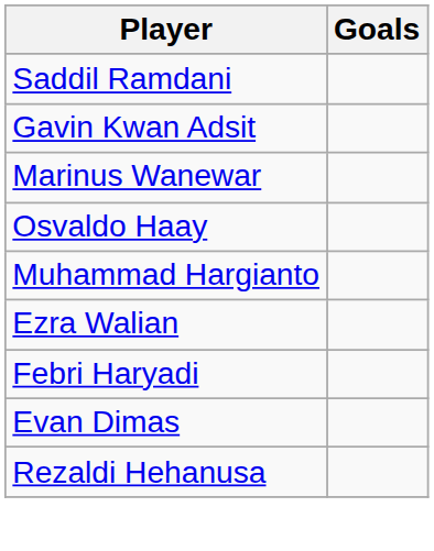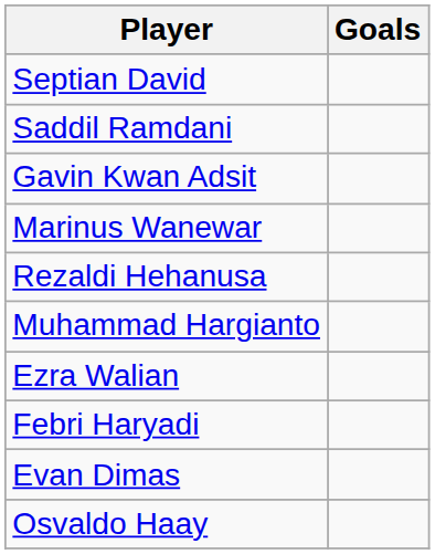+ row: Septian David
rows swapped: Osvaldo Haay <-> Rezaldi Hehanusa
